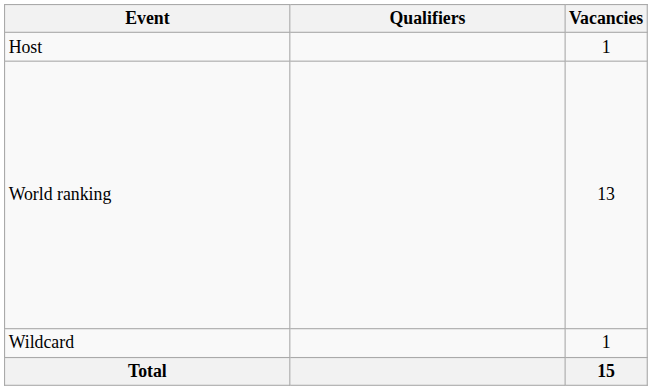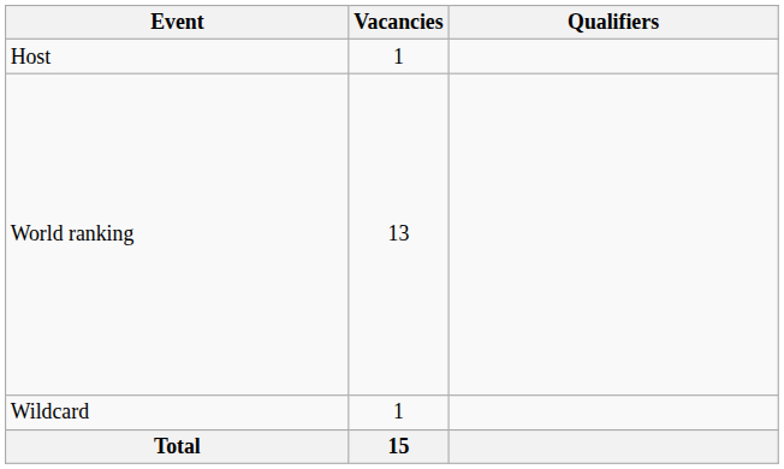columns swapped: Vacancies <-> Qualifiers
